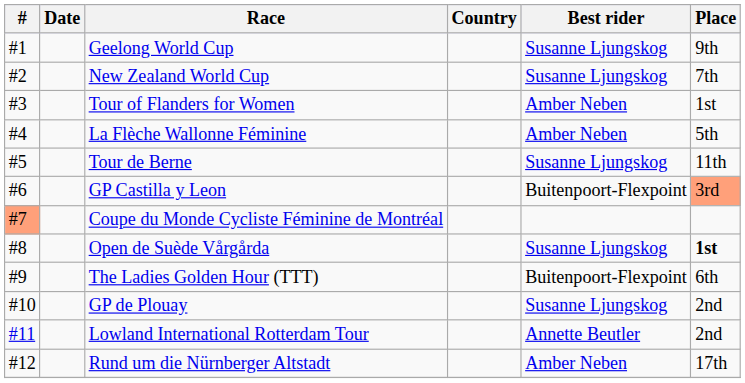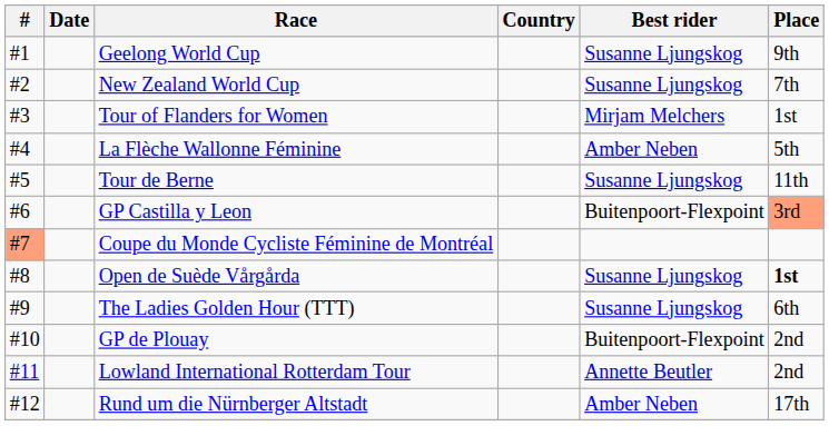Tour of Flanders for Women | Best rider: Amber Neben -> Mirjam Melchers
The Ladies Golden Hour (TTT) | Best rider: Buitenpoort-Flexpoint -> Susanne Ljungskog
GP de Plouay | Best rider: Susanne Ljungskog -> Buitenpoort-Flexpoint
